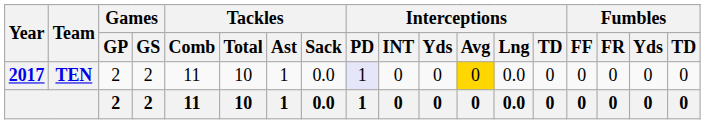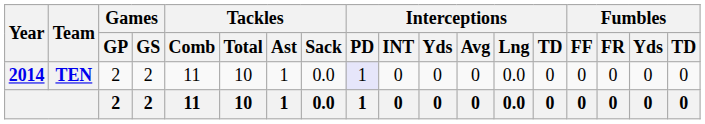TEN | Year: 2017 -> 2014
TEN | Interceptions / Avg: gold background -> no background
